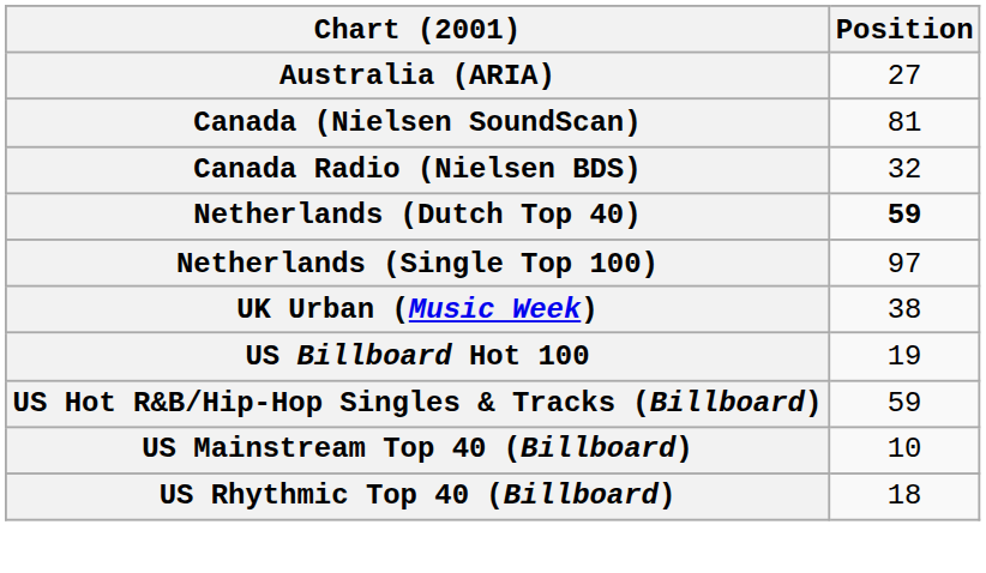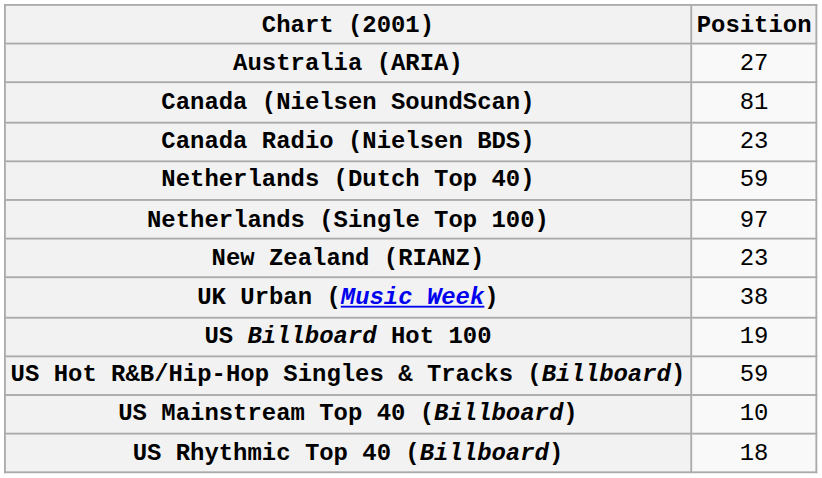Canada Radio (Nielsen BDS) | Position: 32 -> 23
Netherlands (Dutch Top 40) | Position: bold -> normal
+ row: New Zealand (RIANZ) | 23
